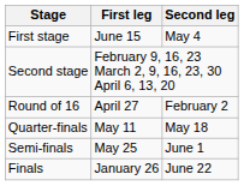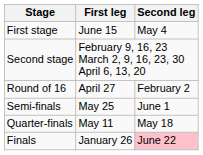rows swapped: Quarter-finals <-> Semi-finals
Finals | Second leg: no background -> pink background
